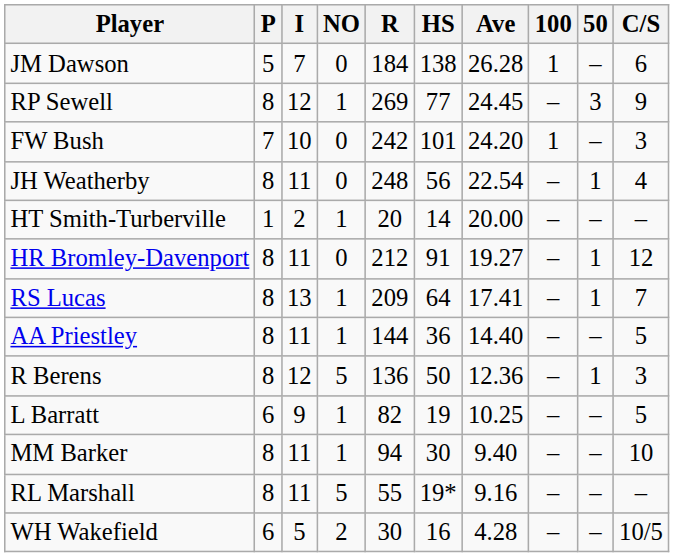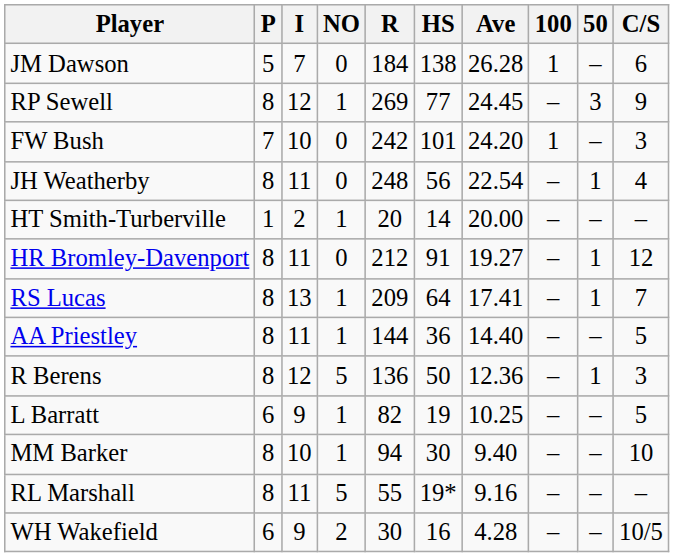MM Barker | I: 11 -> 10
WH Wakefield | I: 5 -> 9
